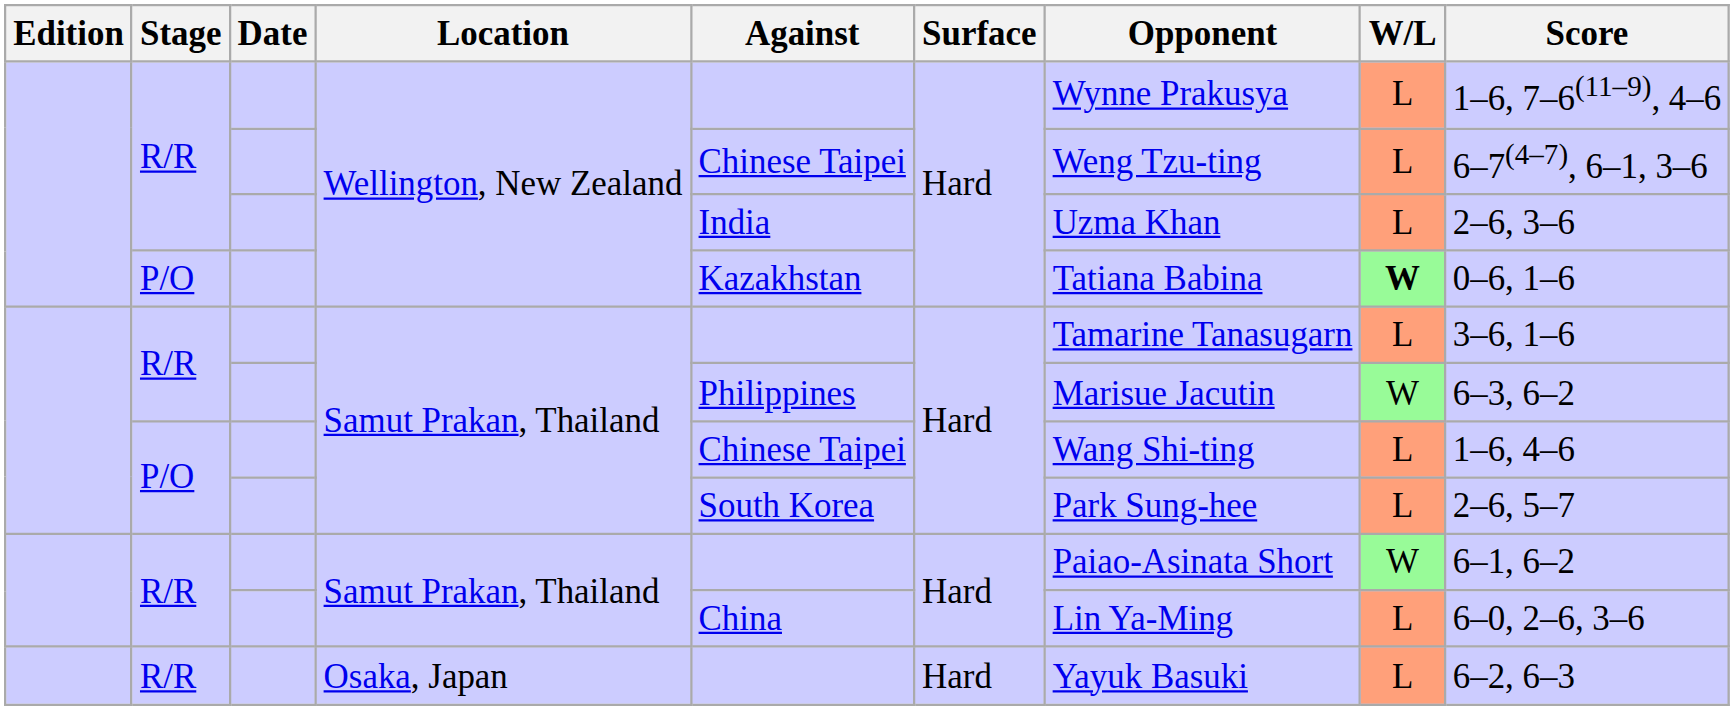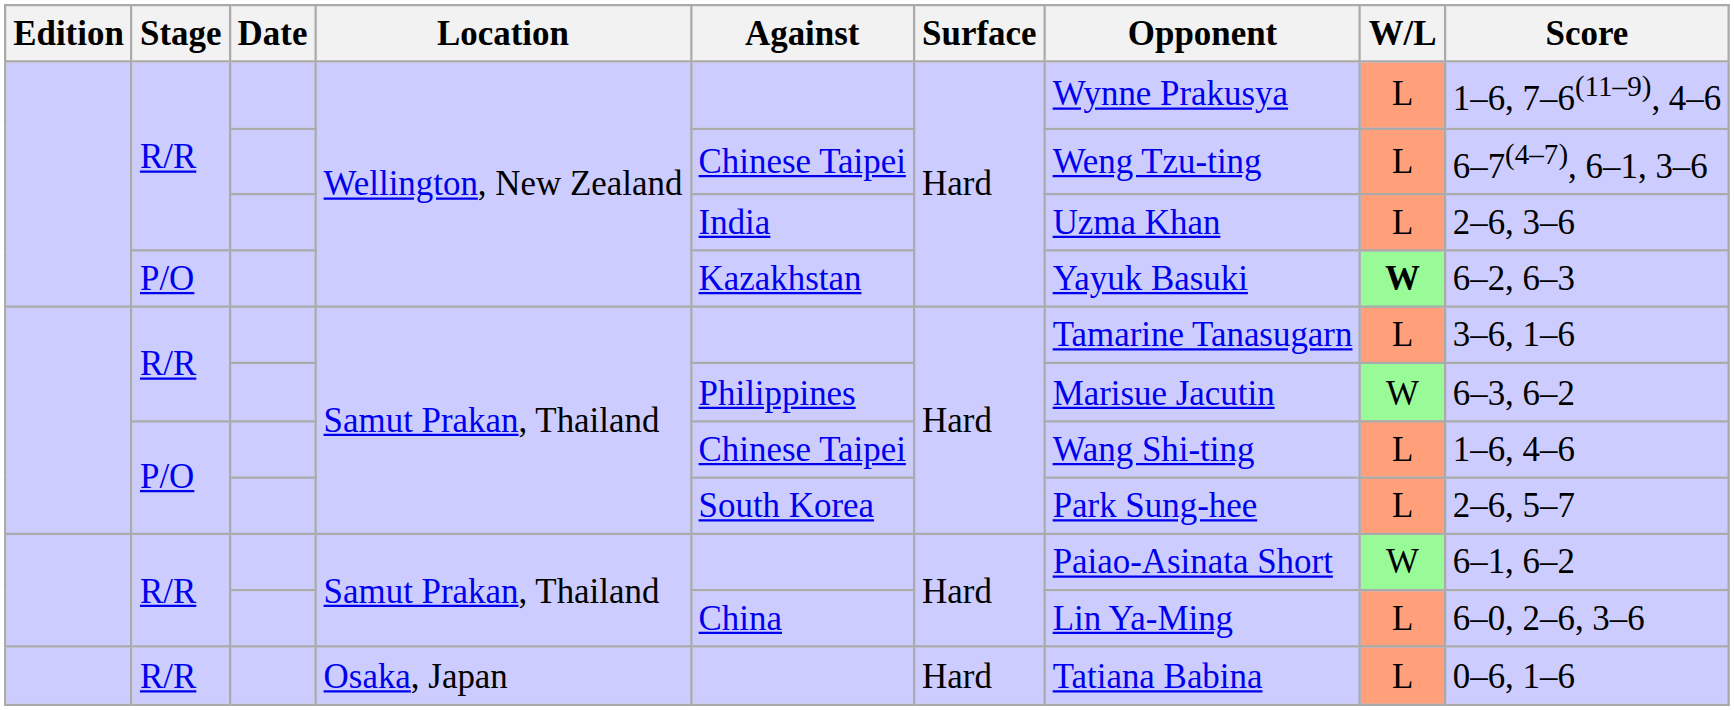P/O / Wellington, New Zealand | Opponent: Tatiana Babina -> Yayuk Basuki
P/O / Wellington, New Zealand | Score: 0–6, 1–6 -> 6–2, 6–3
Osaka, Japan | Opponent: Yayuk Basuki -> Tatiana Babina
Osaka, Japan | Score: 6–2, 6–3 -> 0–6, 1–6
